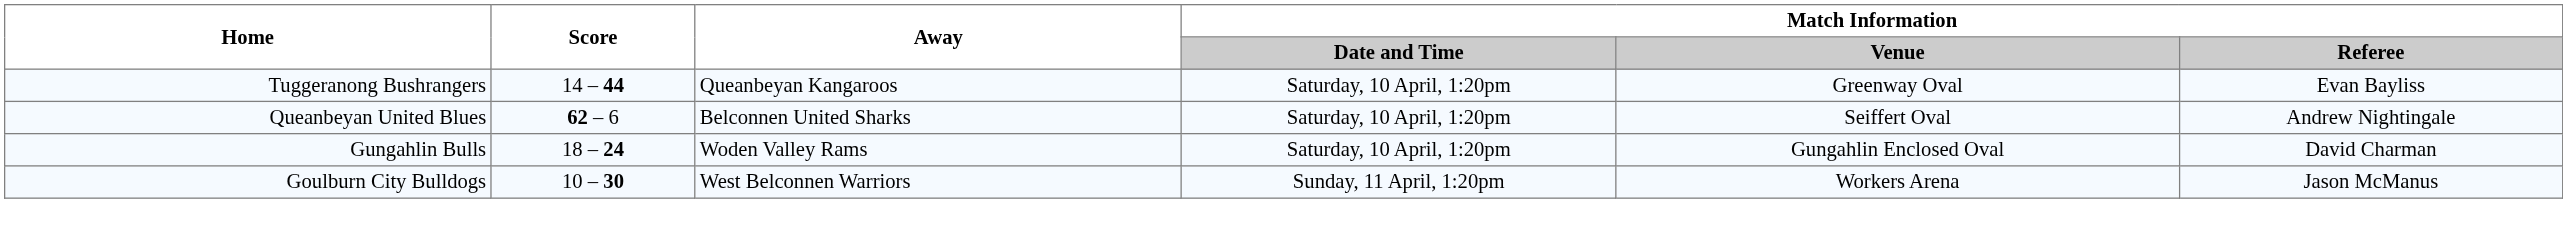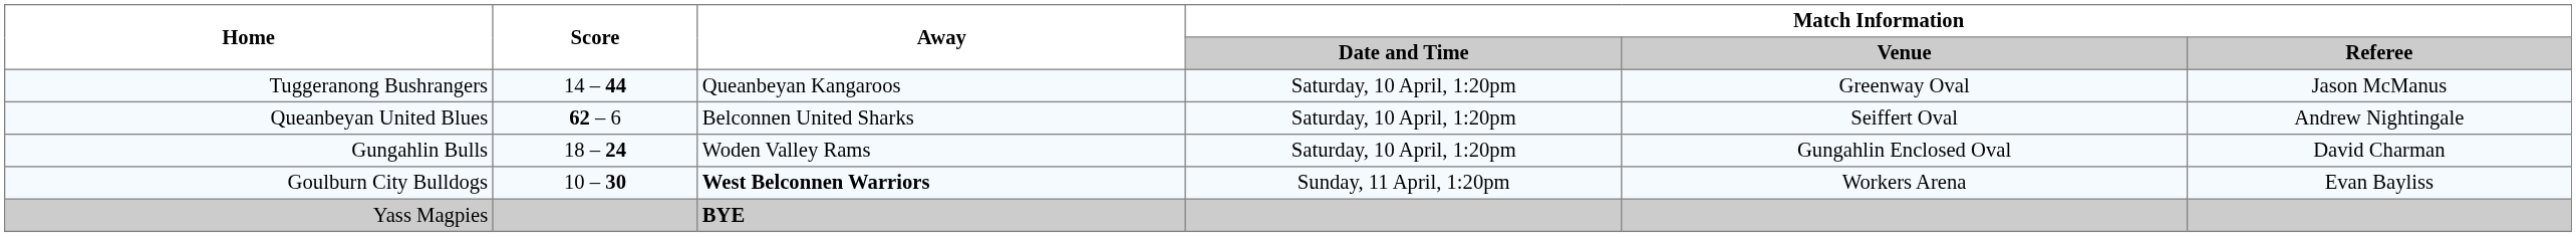Tuggeranong Bushrangers | Match Information / Referee: Evan Bayliss -> Jason McManus
Goulburn City Bulldogs | Away: normal -> bold
Goulburn City Bulldogs | Match Information / Referee: Jason McManus -> Evan Bayliss
+ row: Yass Magpies | BYE
